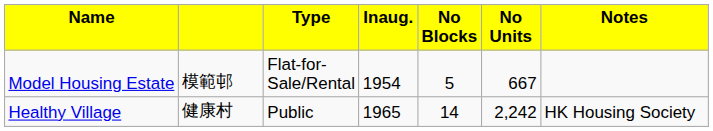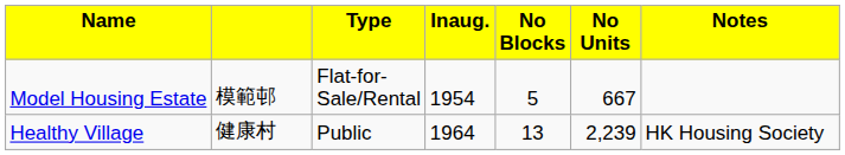Healthy Village | column 4: 1965 -> 1964
Healthy Village | column 5: 14 -> 13
Healthy Village | column 6: 2,242 -> 2,239
